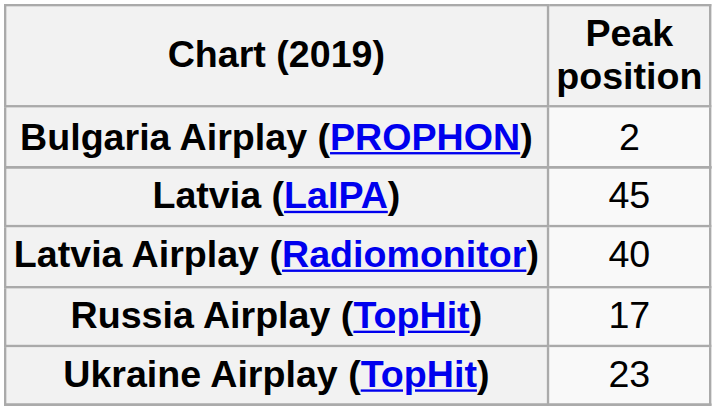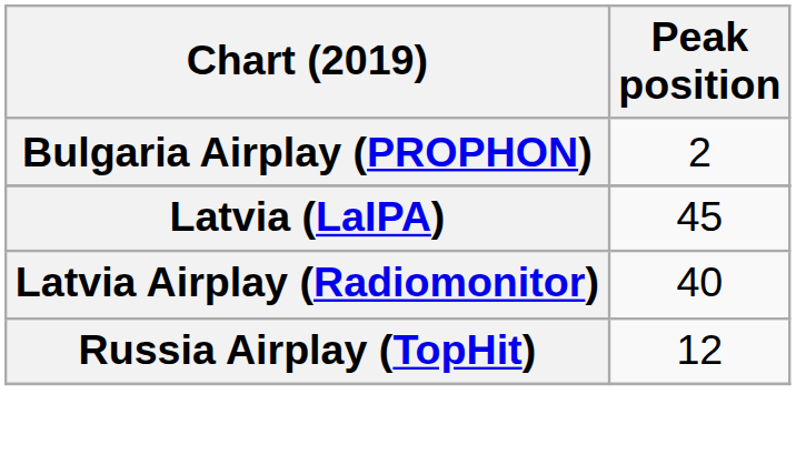Russia Airplay (TopHit) | Peak position: 17 -> 12
- row: Ukraine Airplay (TopHit) | 23
